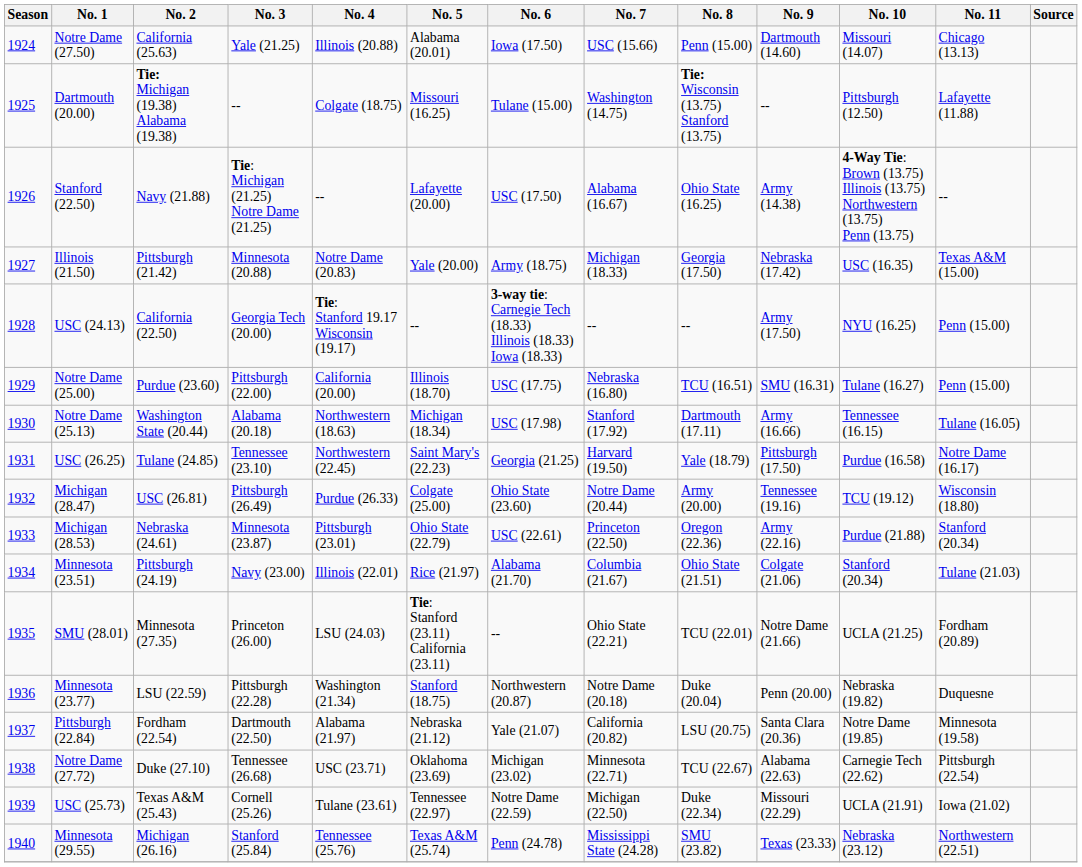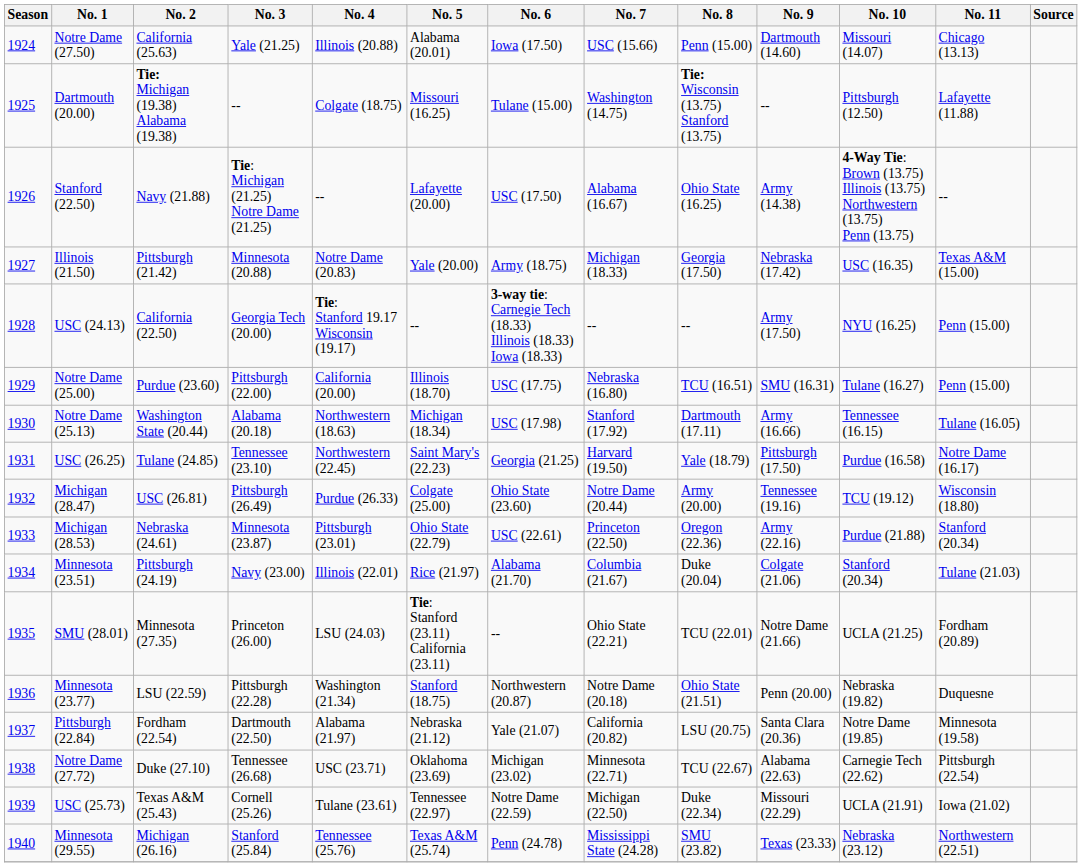Minnesota (23.51) | No. 8: Ohio State (21.51) -> Duke (20.04)
Minnesota (23.77) | No. 8: Duke (20.04) -> Ohio State (21.51)
